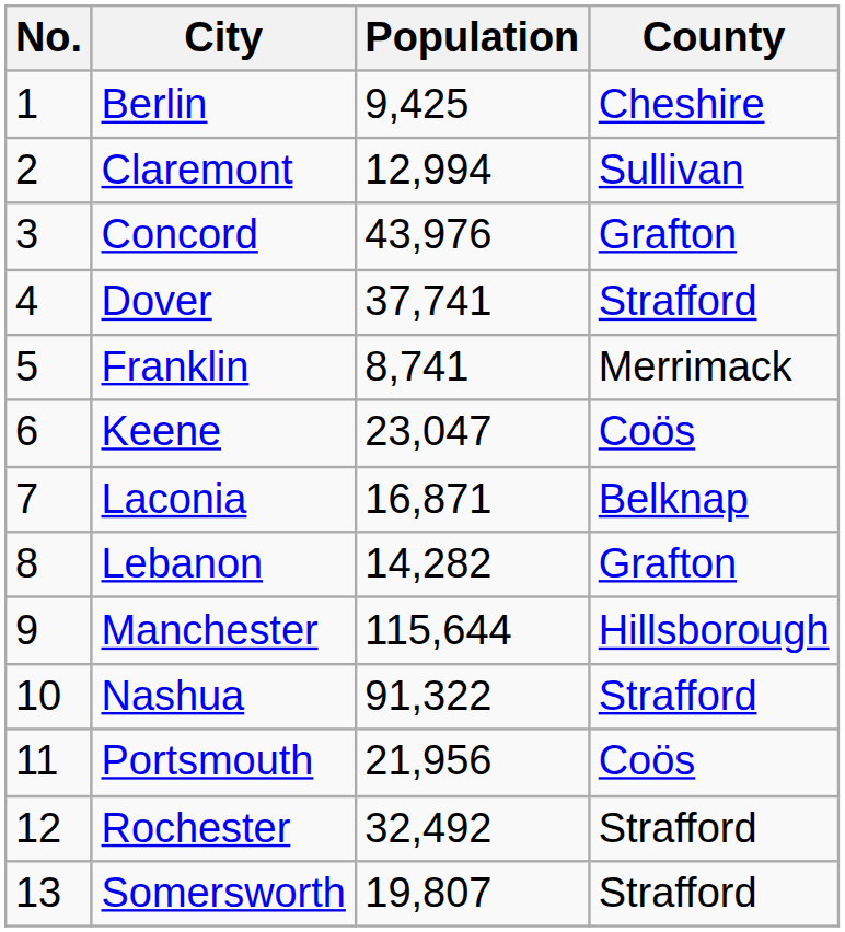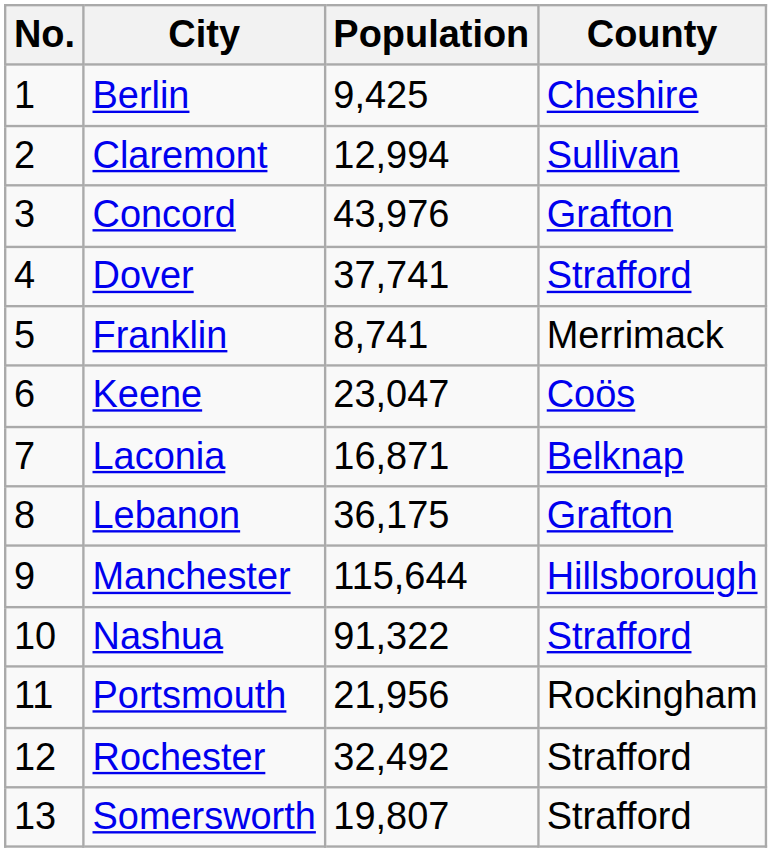Lebanon | Population: 14,282 -> 36,175
Portsmouth | County: Coös -> Rockingham
